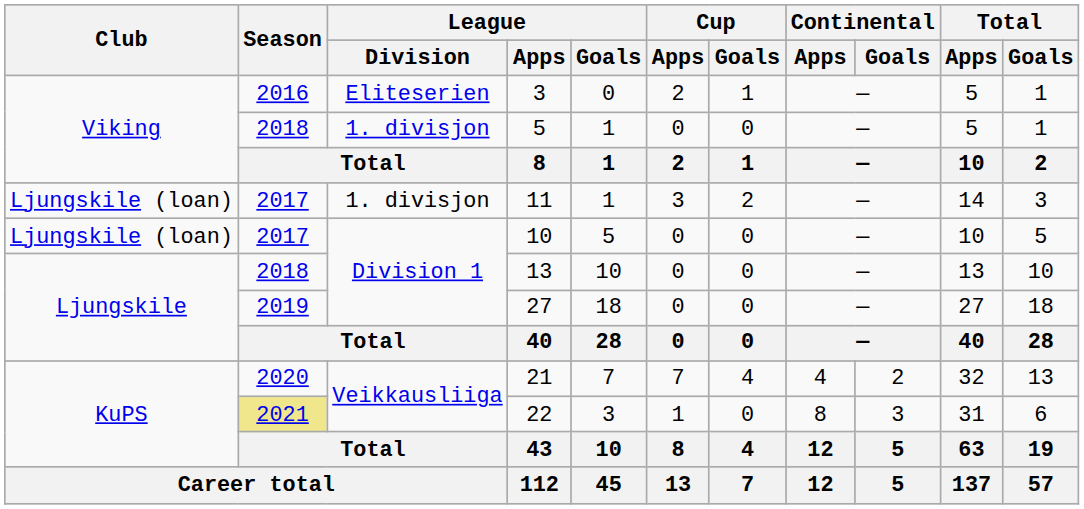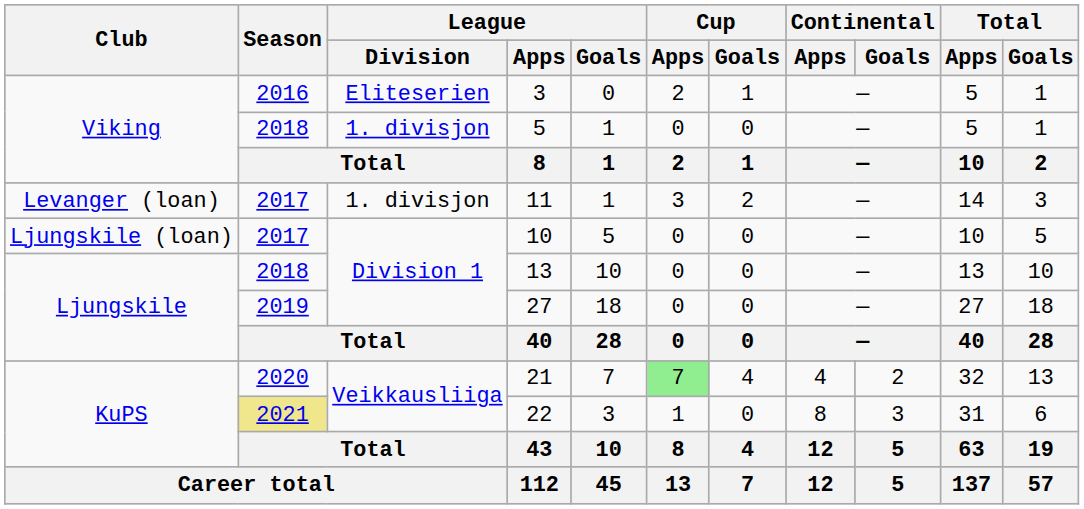11 | Club: Ljungskile (loan) -> Levanger (loan)
21 | Cup / Apps: no background -> lightgreen background
